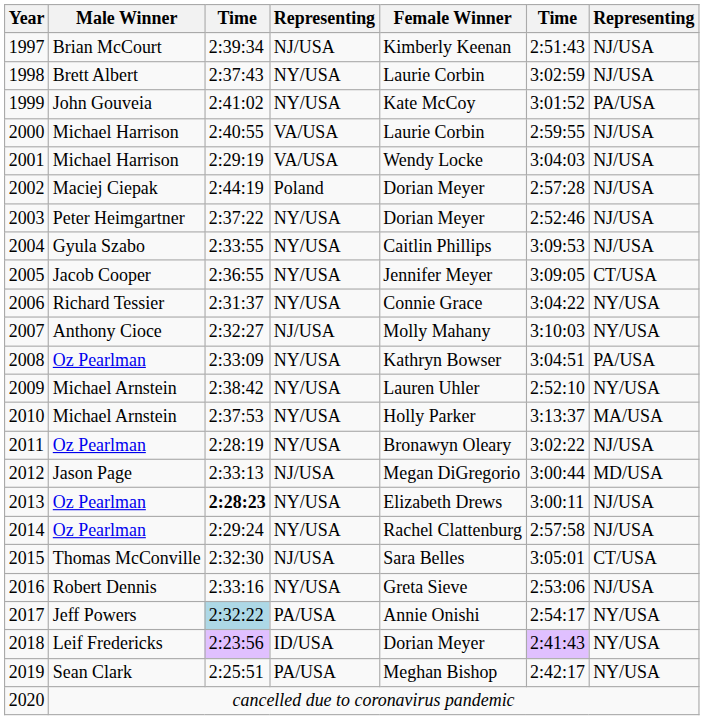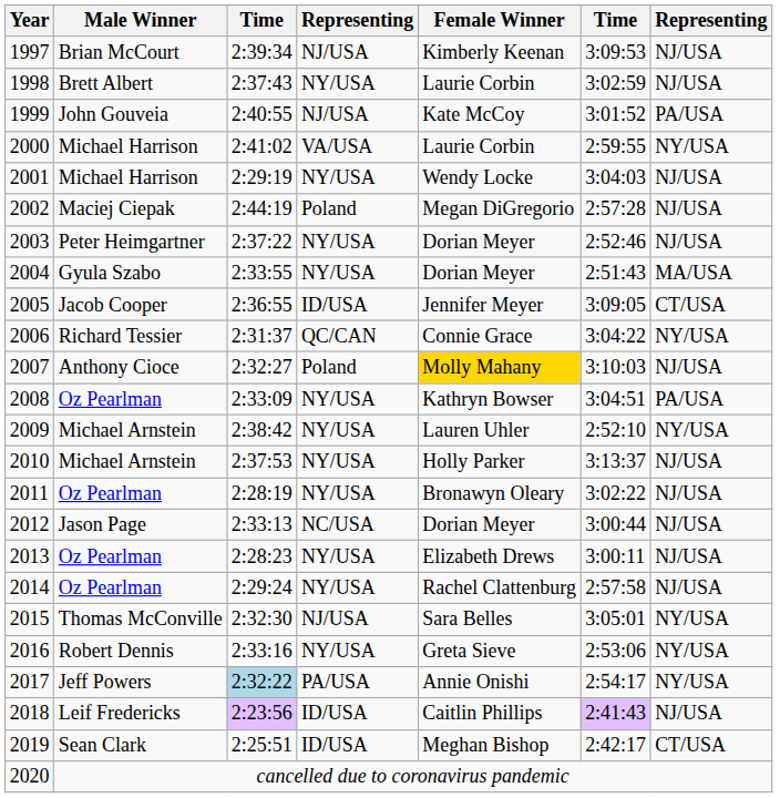1997 | column 6: 2:51:43 -> 3:09:53
1999 | column 3: 2:41:02 -> 2:40:55
1999 | column 4: NY/USA -> NJ/USA
2000 | column 3: 2:40:55 -> 2:41:02
2000 | column 7: NJ/USA -> NY/USA
2001 | column 4: VA/USA -> NY/USA
2002 | Female Winner: Dorian Meyer -> Megan DiGregorio
2004 | Female Winner: Caitlin Phillips -> Dorian Meyer
2004 | column 6: 3:09:53 -> 2:51:43
2004 | column 7: NJ/USA -> MA/USA
2005 | column 4: NY/USA -> ID/USA
2006 | column 4: NY/USA -> QC/CAN
2007 | column 4: NJ/USA -> Poland
2007 | Female Winner: no background -> gold background
2007 | column 7: NY/USA -> NJ/USA
2010 | column 7: MA/USA -> NJ/USA
2012 | column 4: NJ/USA -> NC/USA
2012 | Female Winner: Megan DiGregorio -> Dorian Meyer
2012 | column 7: MD/USA -> NJ/USA
2013 | column 3: bold -> normal
2015 | column 7: CT/USA -> NY/USA
2016 | column 7: NJ/USA -> NY/USA
2018 | Female Winner: Dorian Meyer -> Caitlin Phillips
2018 | column 7: NY/USA -> NJ/USA
2019 | column 4: PA/USA -> ID/USA
2019 | column 7: NY/USA -> CT/USA
